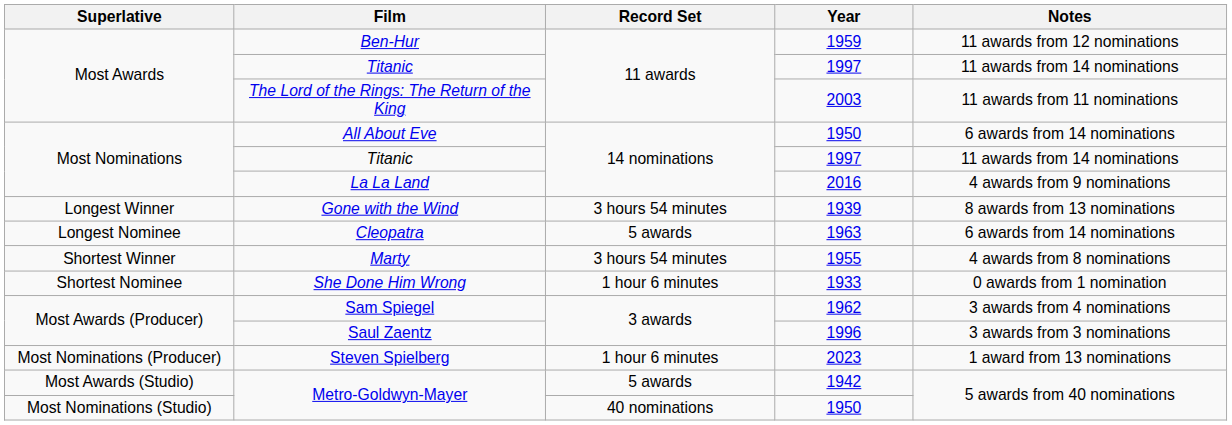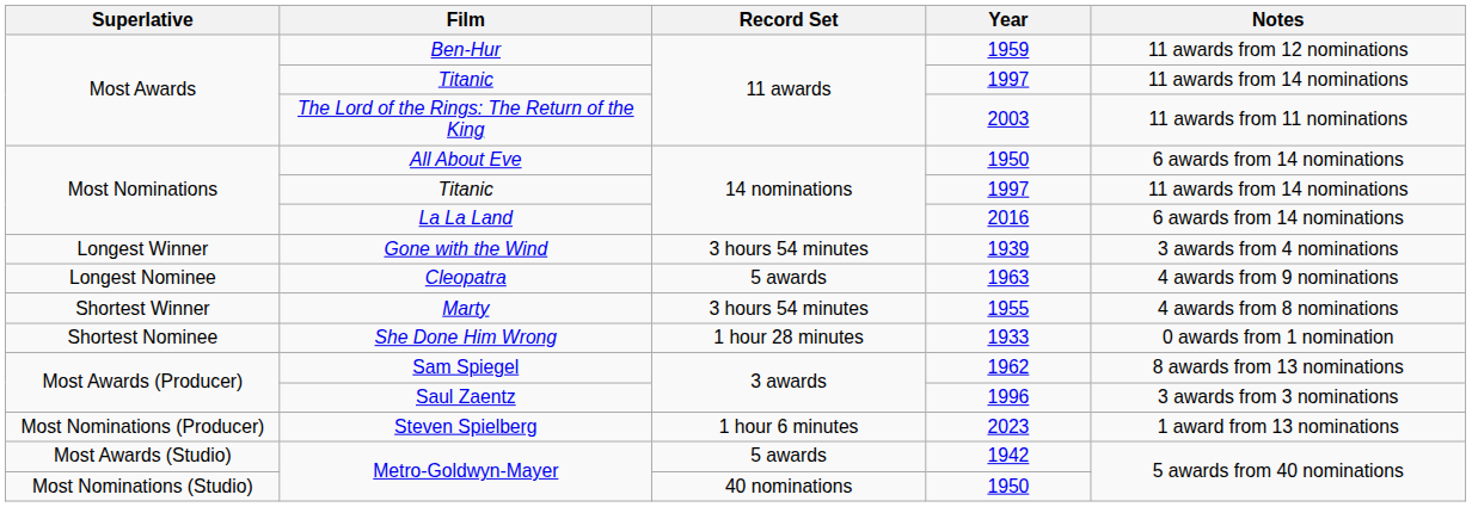La La Land | Notes: 4 awards from 9 nominations -> 6 awards from 14 nominations
Gone with the Wind | Notes: 8 awards from 13 nominations -> 3 awards from 4 nominations
Cleopatra | Notes: 6 awards from 14 nominations -> 4 awards from 9 nominations
She Done Him Wrong | Record Set: 1 hour 6 minutes -> 1 hour 28 minutes
Sam Spiegel | Notes: 3 awards from 4 nominations -> 8 awards from 13 nominations
